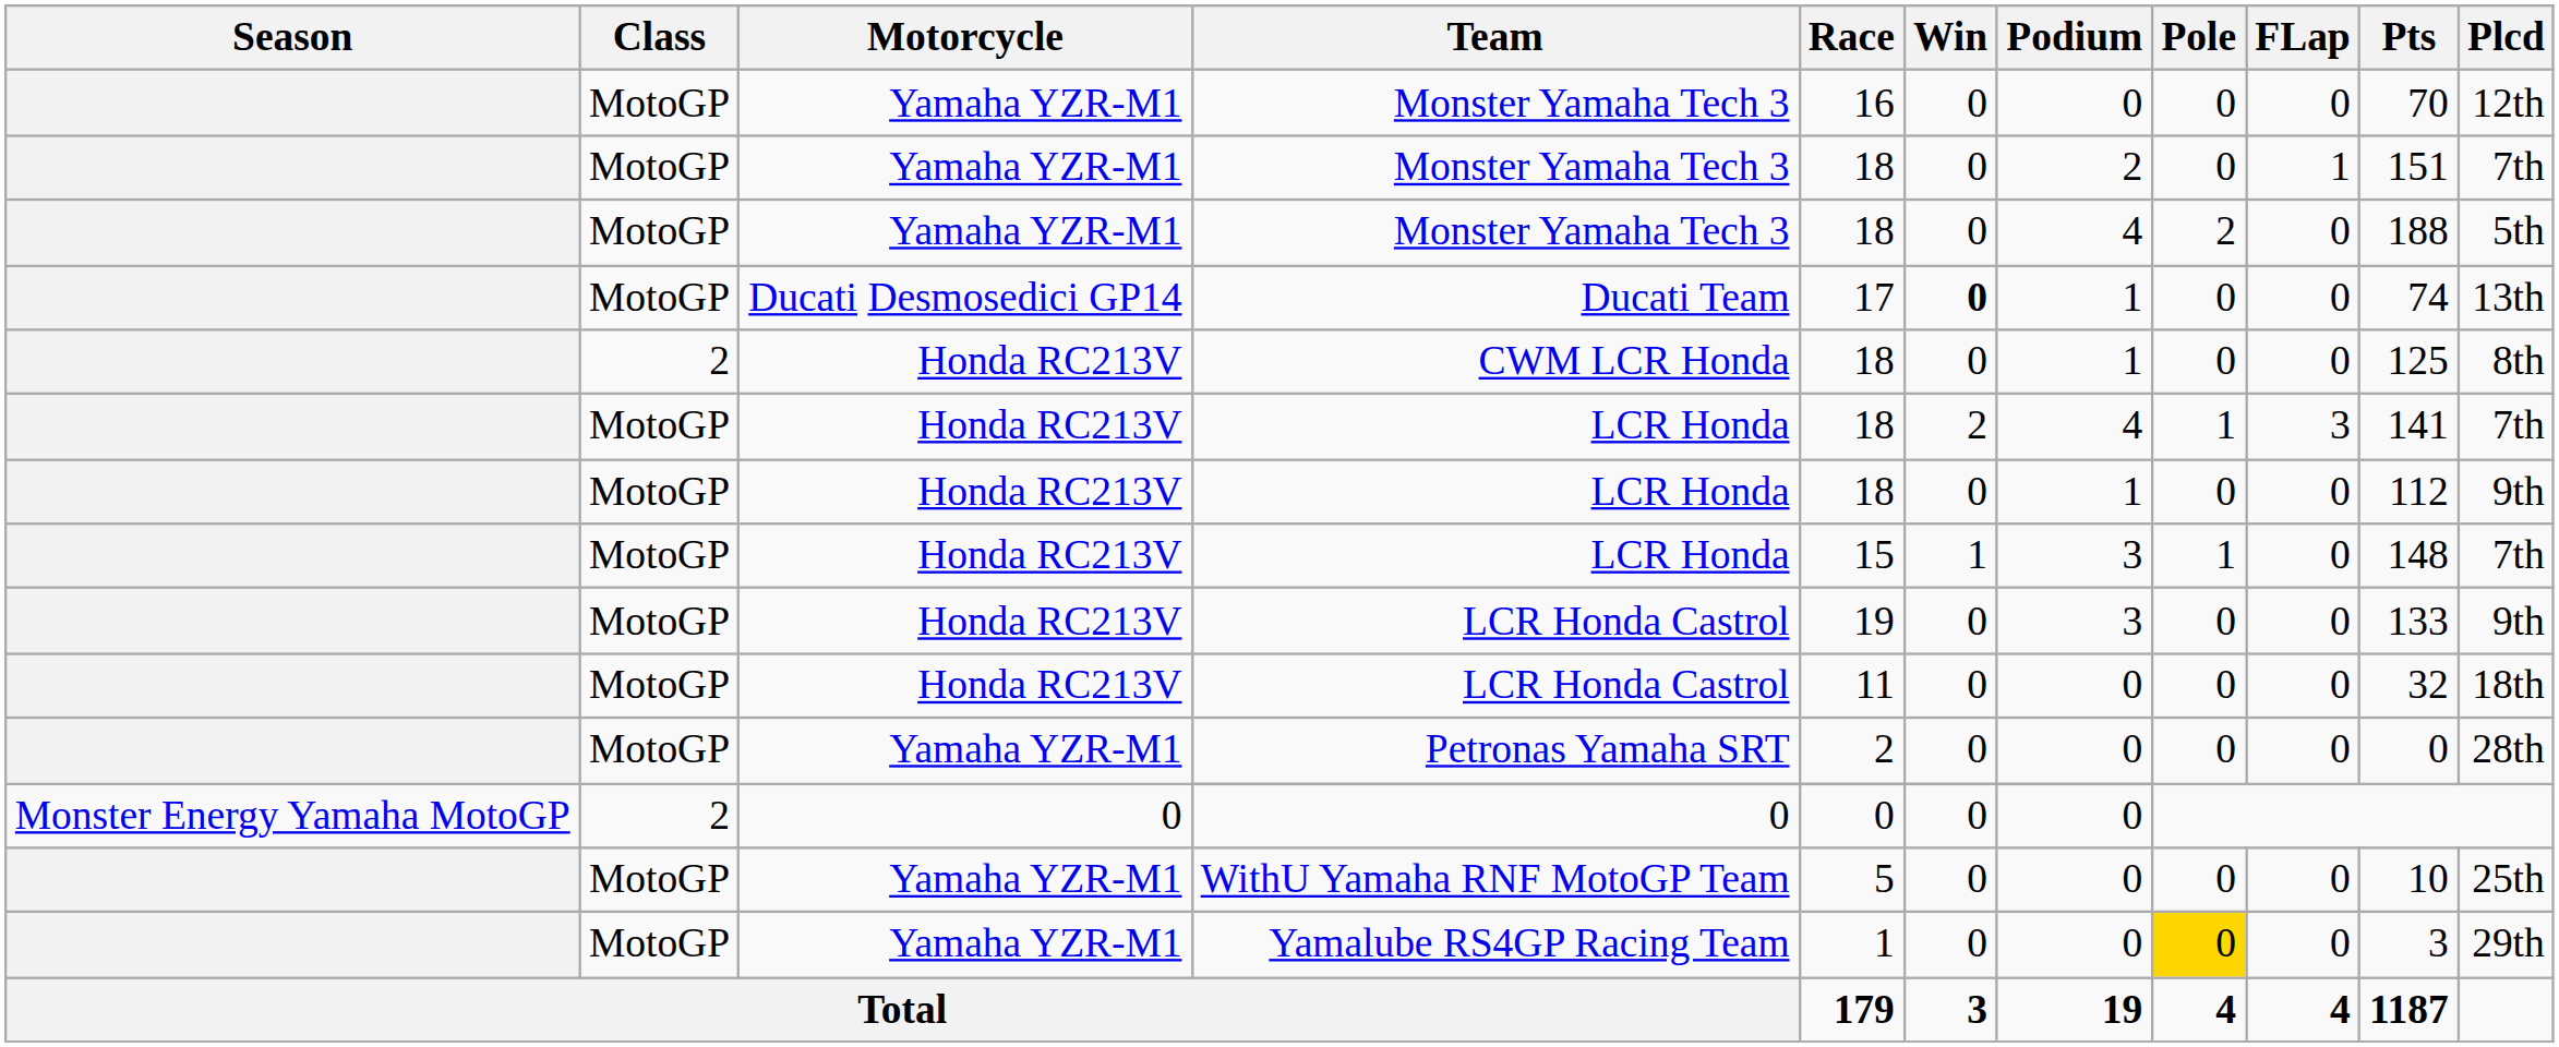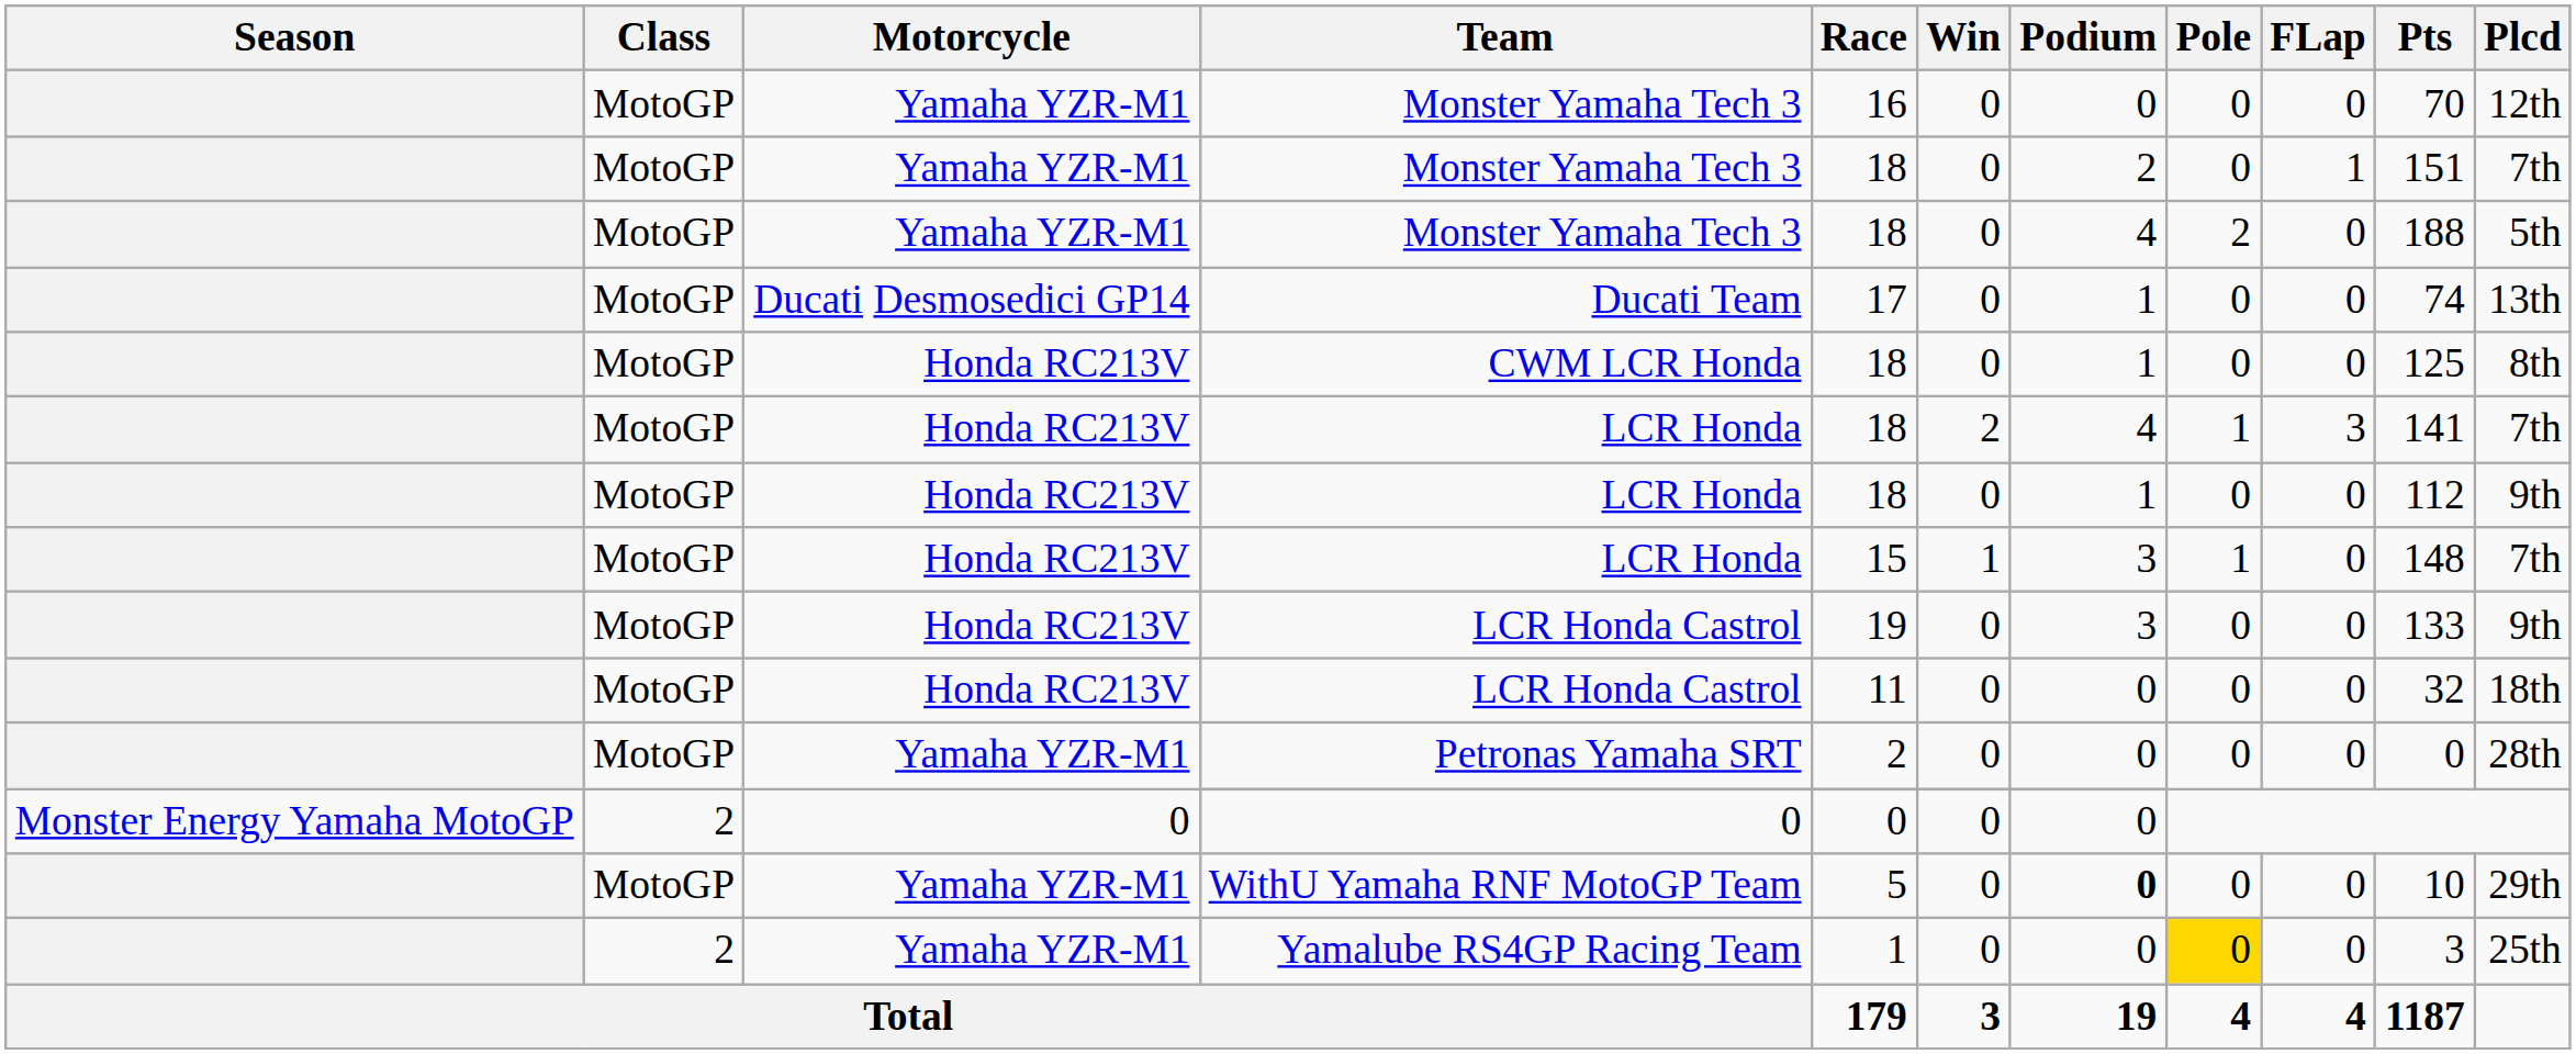Ducati Team | Win: bold -> normal
CWM LCR Honda | Class: 2 -> MotoGP
WithU Yamaha RNF MotoGP Team | Podium: normal -> bold
WithU Yamaha RNF MotoGP Team | Plcd: 25th -> 29th
Yamalube RS4GP Racing Team | Class: MotoGP -> 2
Yamalube RS4GP Racing Team | Plcd: 29th -> 25th
